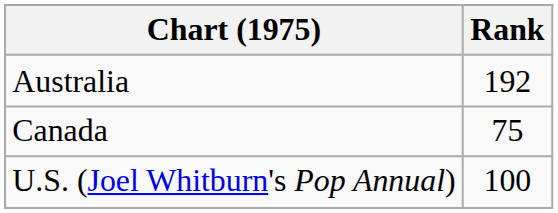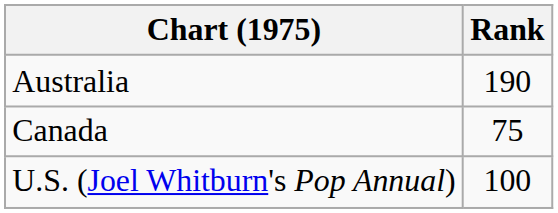Australia | Rank: 192 -> 190
